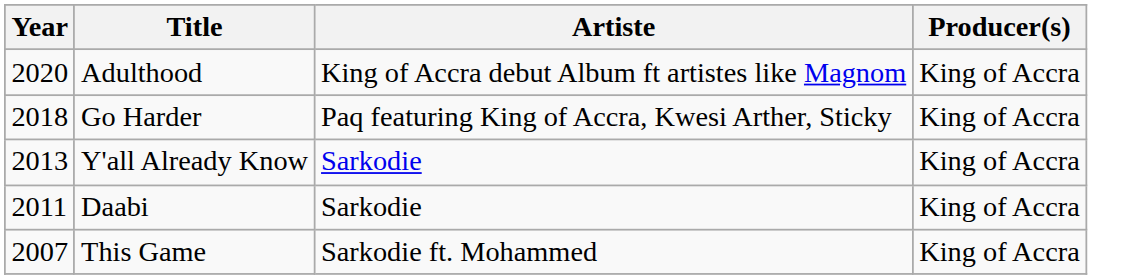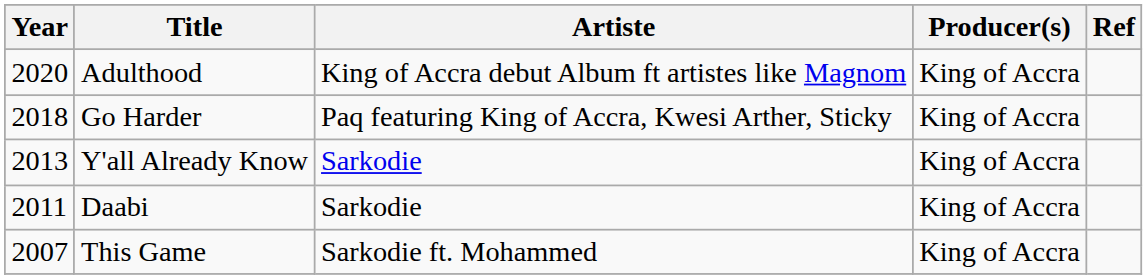+ column: Ref
